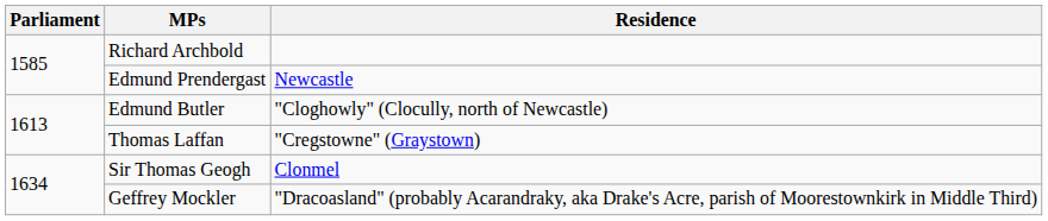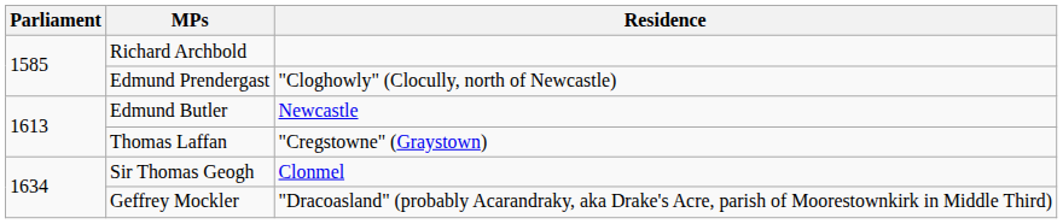Edmund Prendergast | Residence: Newcastle -> "Cloghowly" (Clocully, north of Newcastle)
Edmund Butler | Residence: "Cloghowly" (Clocully, north of Newcastle) -> Newcastle
